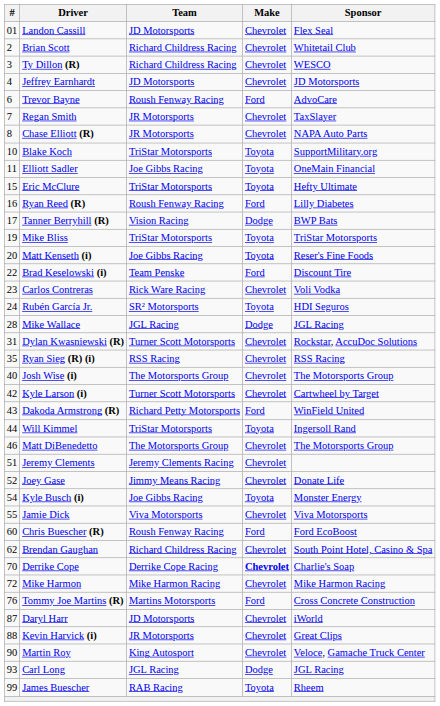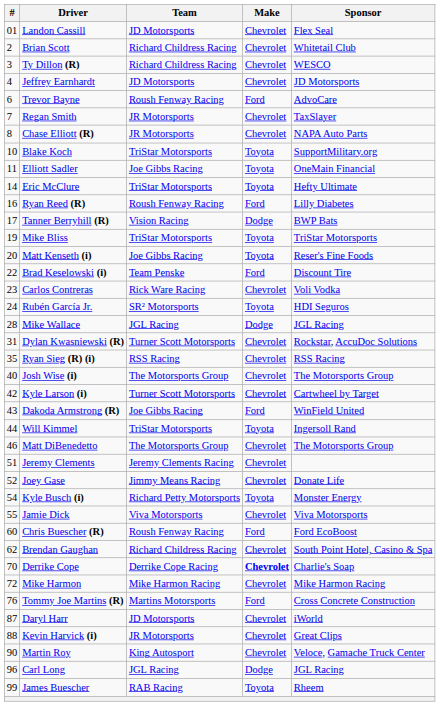Eric McClure | #: 15 -> 14
Dakoda Armstrong (R) | Team: Richard Petty Motorsports -> Joe Gibbs Racing
Kyle Busch (i) | Team: Joe Gibbs Racing -> Richard Petty Motorsports
Carl Long | #: 93 -> 96
